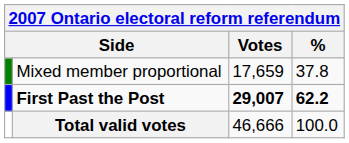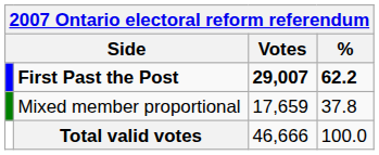rows swapped: First Past the Post <-> Mixed member proportional
